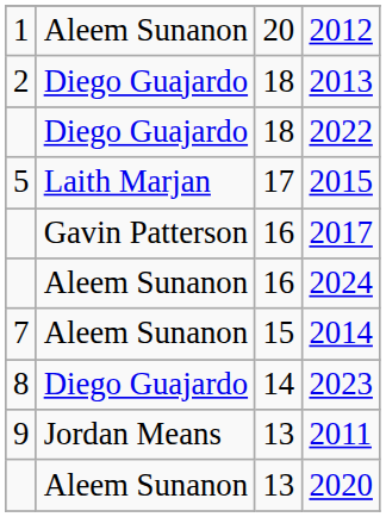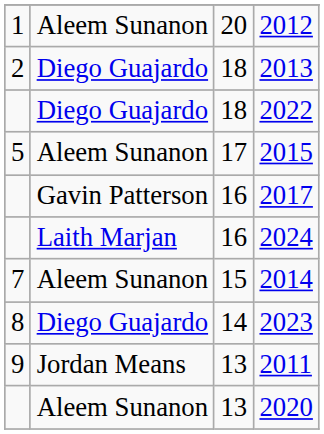2015 | column 2: Laith Marjan -> Aleem Sunanon
2024 | column 2: Aleem Sunanon -> Laith Marjan
